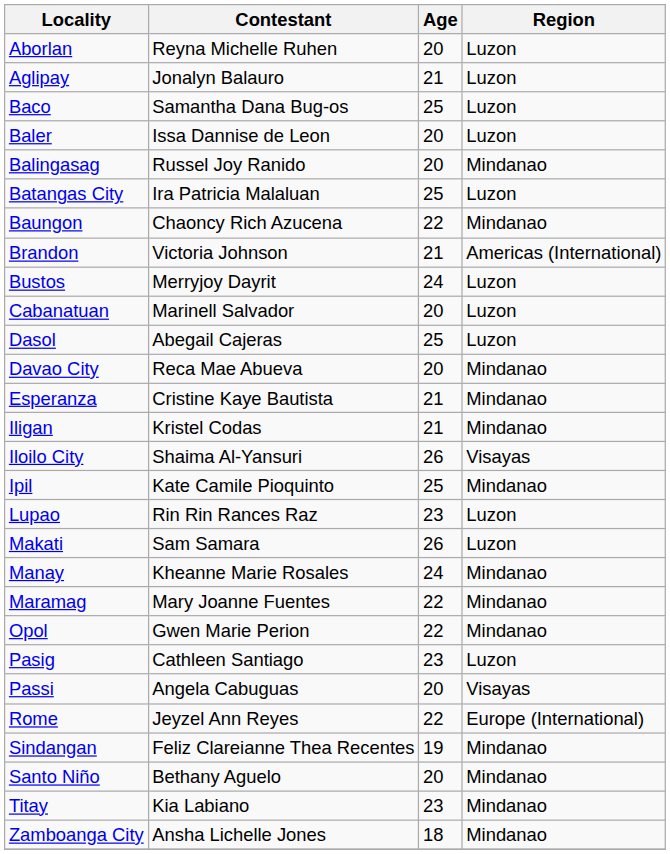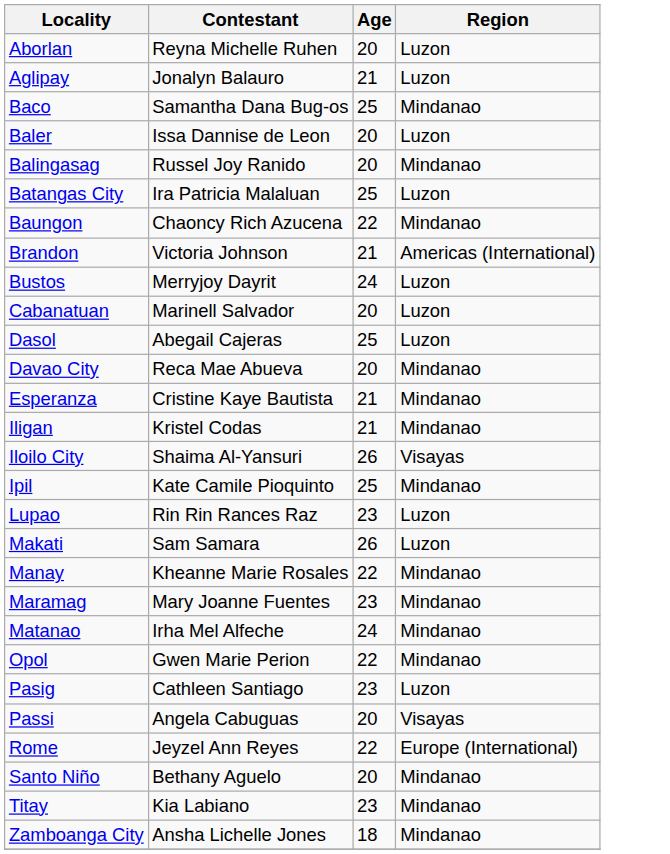Baco | Region: Luzon -> Mindanao
Manay | Age: 24 -> 22
Maramag | Age: 22 -> 23
+ row: Matanao | Irha Mel Alfeche | 24 | Mindanao
- row: Sindangan | Feliz Clareianne Thea Recentes | 19 | Mindanao
